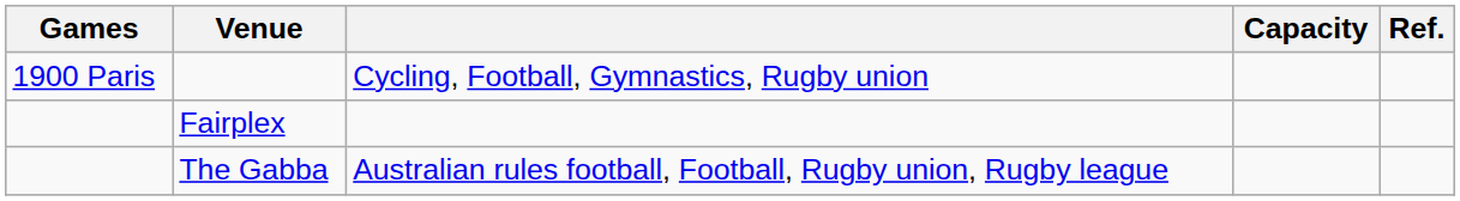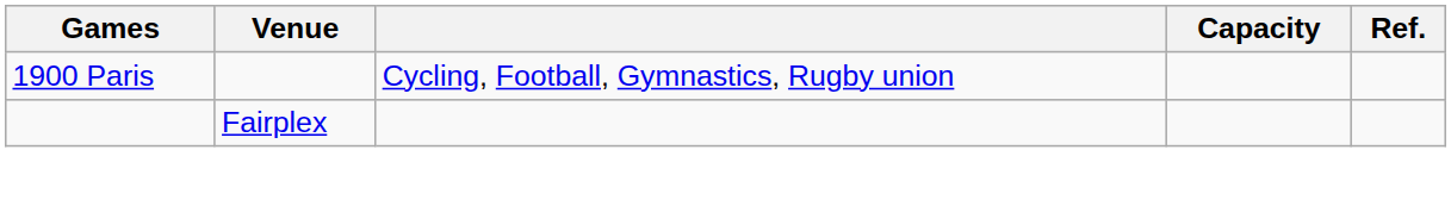- row: The Gabba | Australian rules football, Football, Rugby union, Rugby league
